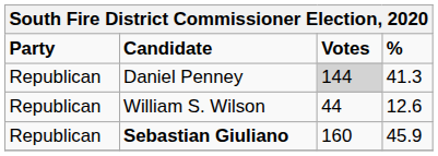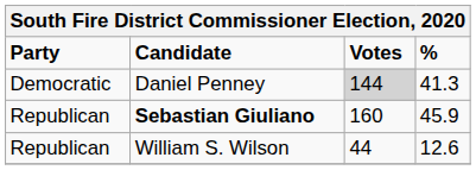Daniel Penney | Party: Republican -> Democratic
rows swapped: Sebastian Giuliano <-> William S. Wilson
